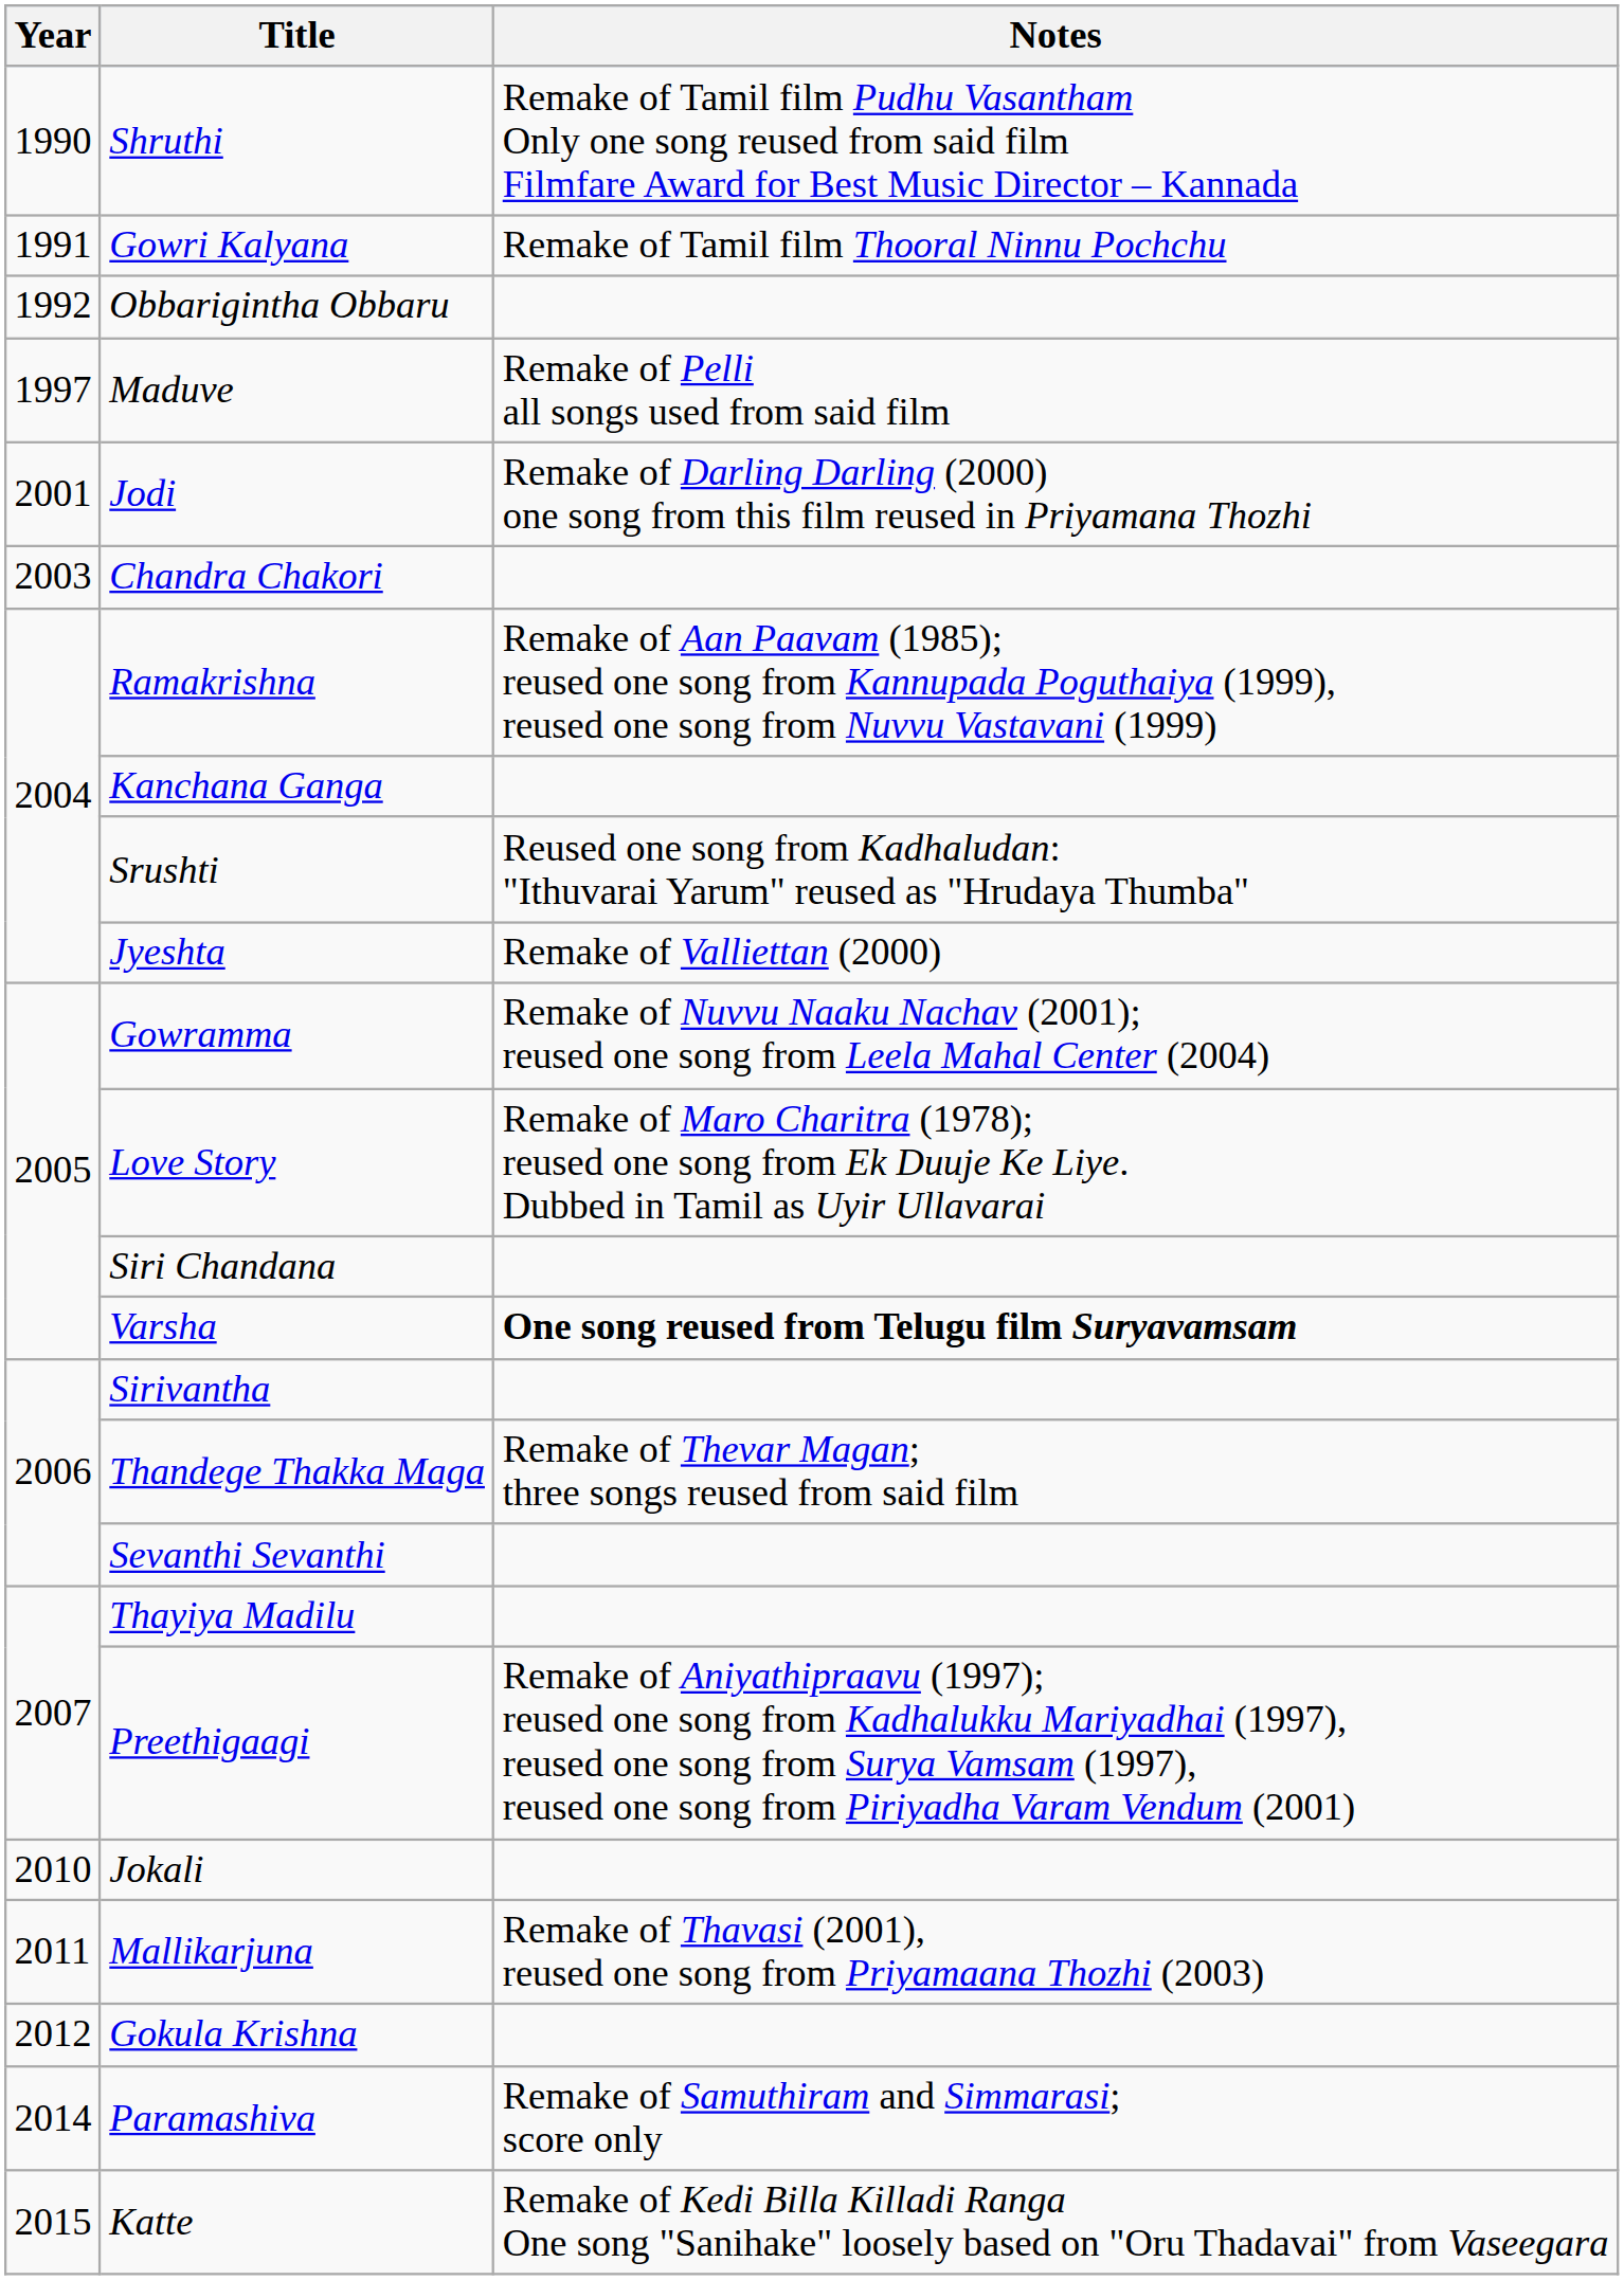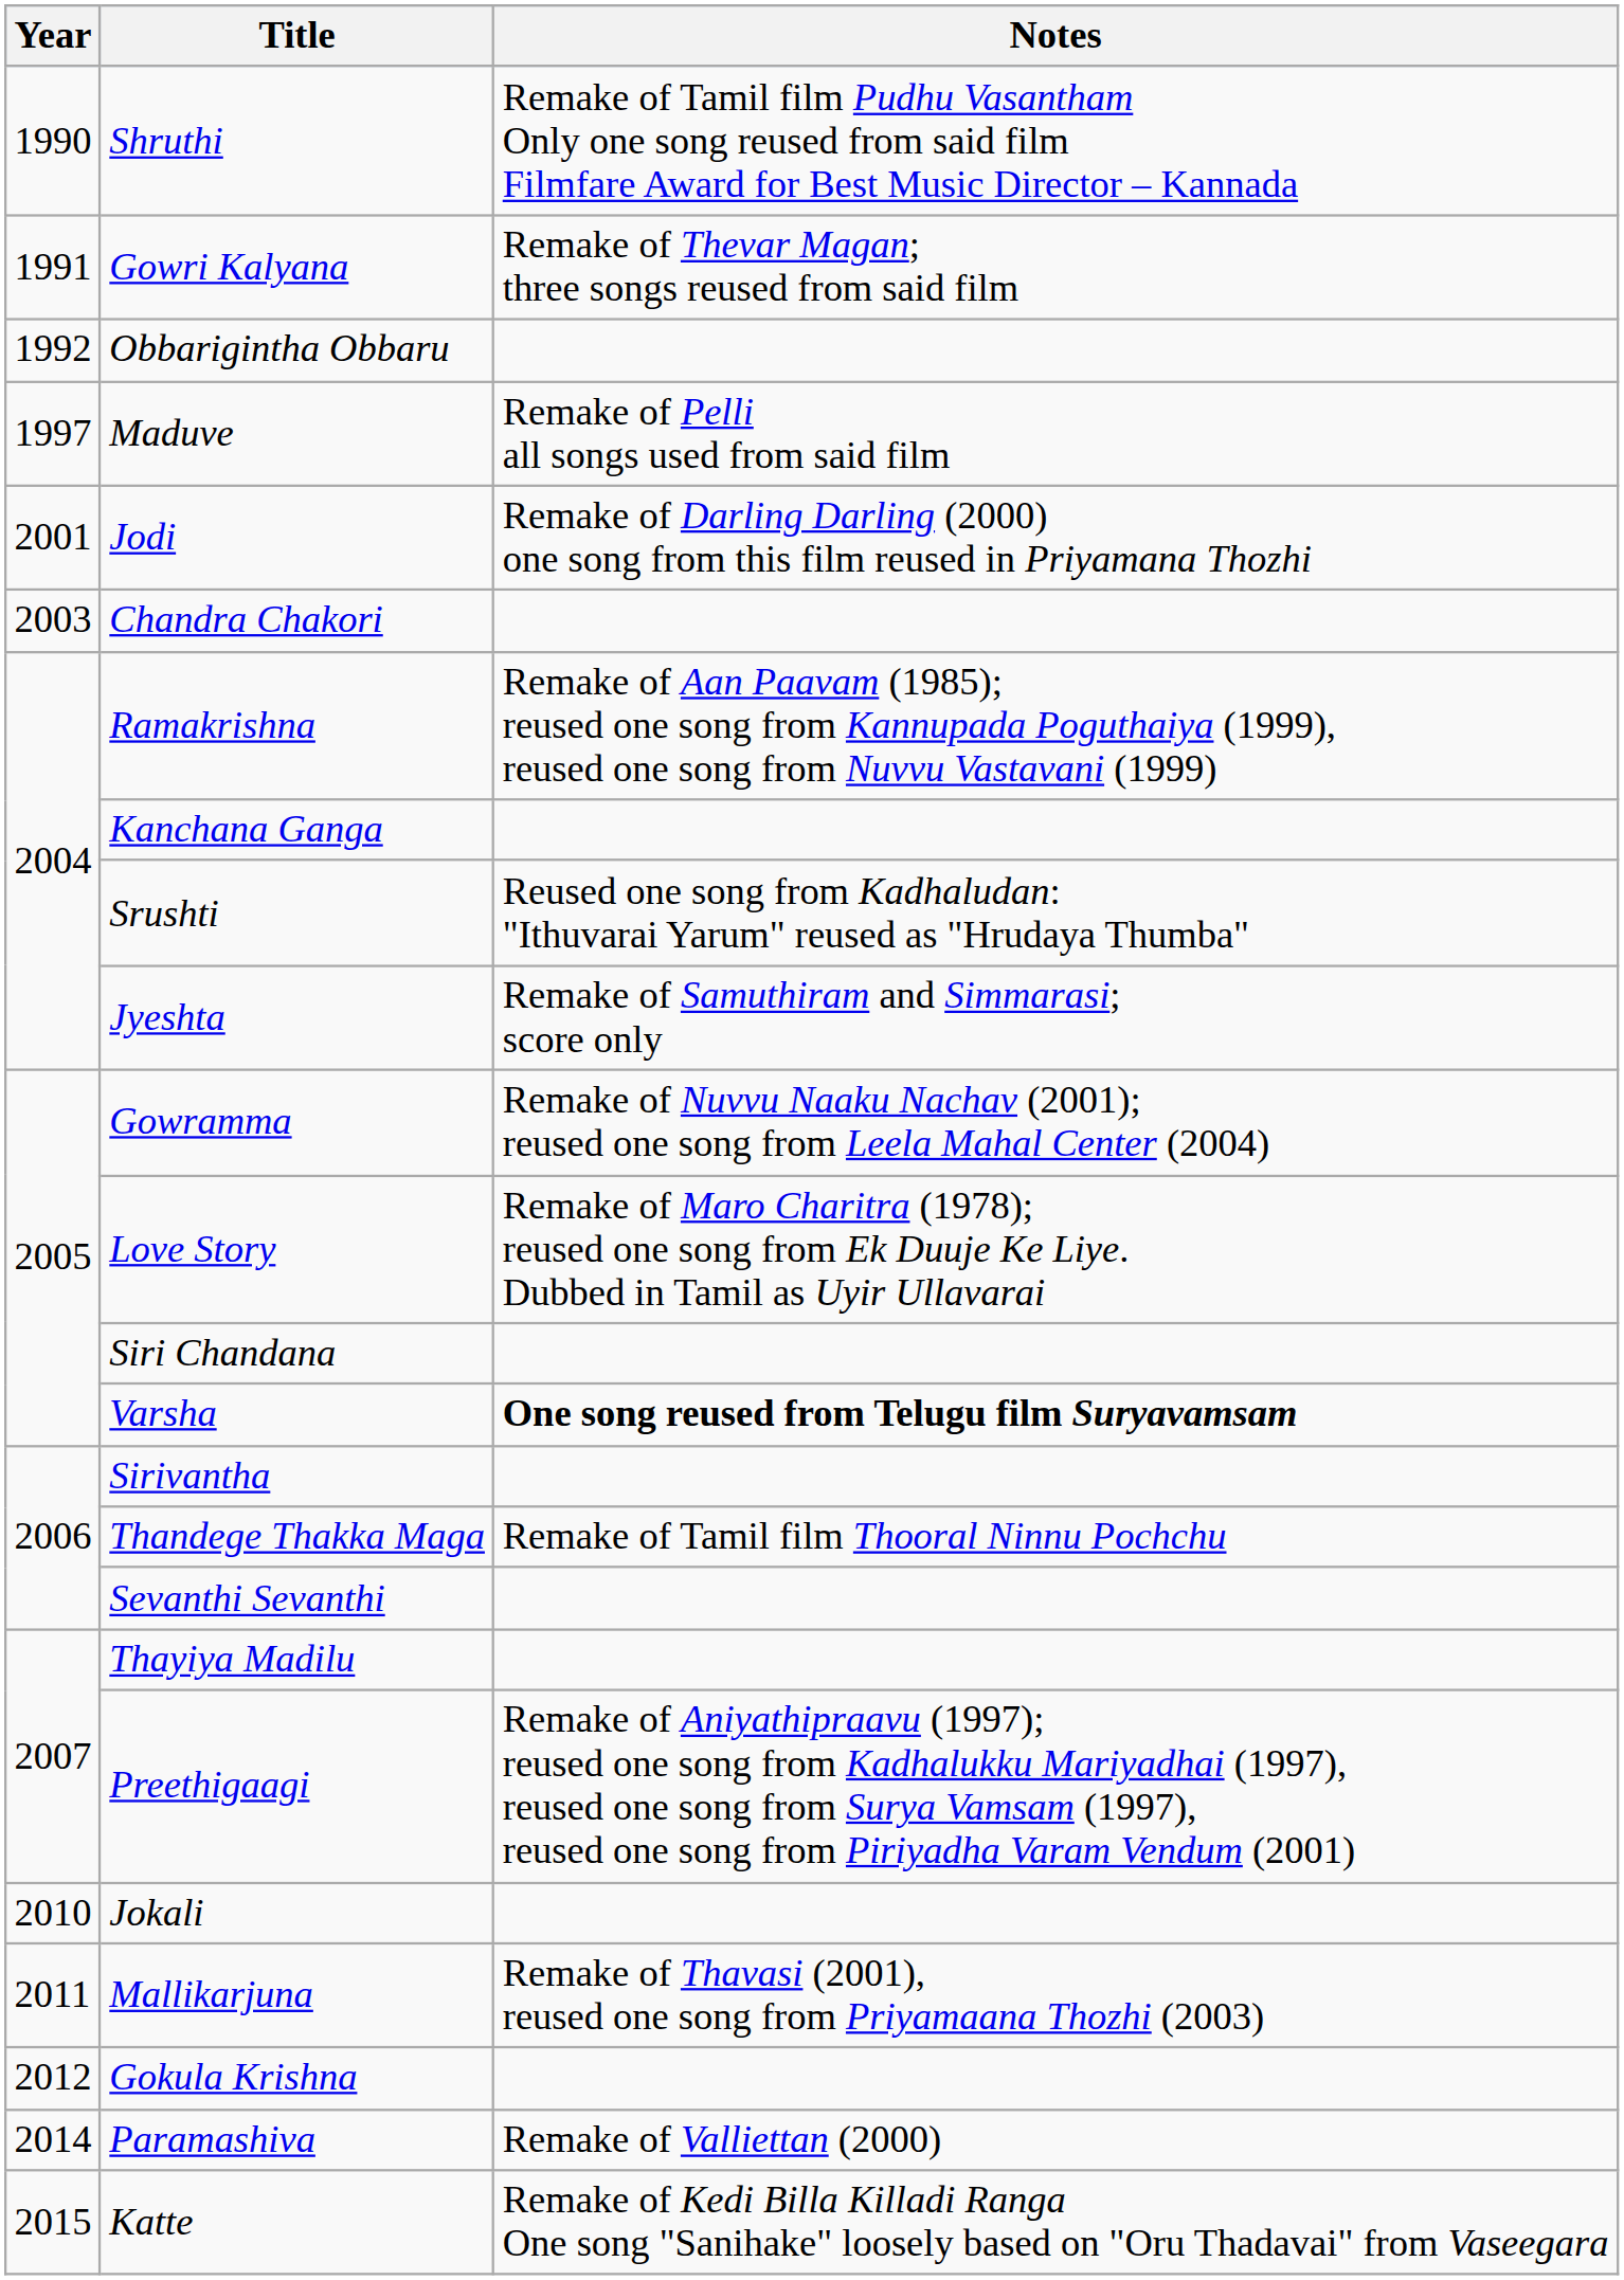Gowri Kalyana | Notes: Remake of Tamil film Thooral Ninnu Pochchu -> Remake of Thevar Magan; three songs reused from said film
Jyeshta | Notes: Remake of Valliettan (2000) -> Remake of Samuthiram and Simmarasi; score only
Thandege Thakka Maga | Notes: Remake of Thevar Magan; three songs reused from said film -> Remake of Tamil film Thooral Ninnu Pochchu
Paramashiva | Notes: Remake of Samuthiram and Simmarasi; score only -> Remake of Valliettan (2000)
